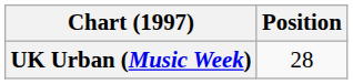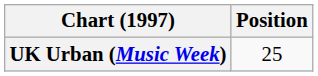UK Urban (Music Week) | Position: 28 -> 25
